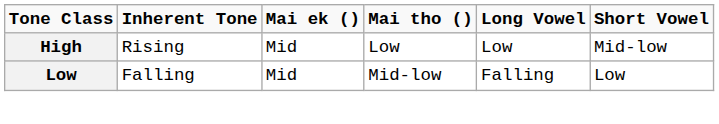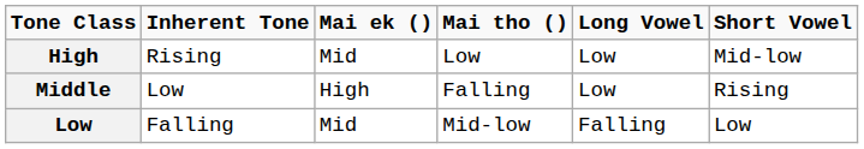+ row: Middle | Low | High | Falling | Low | Rising
